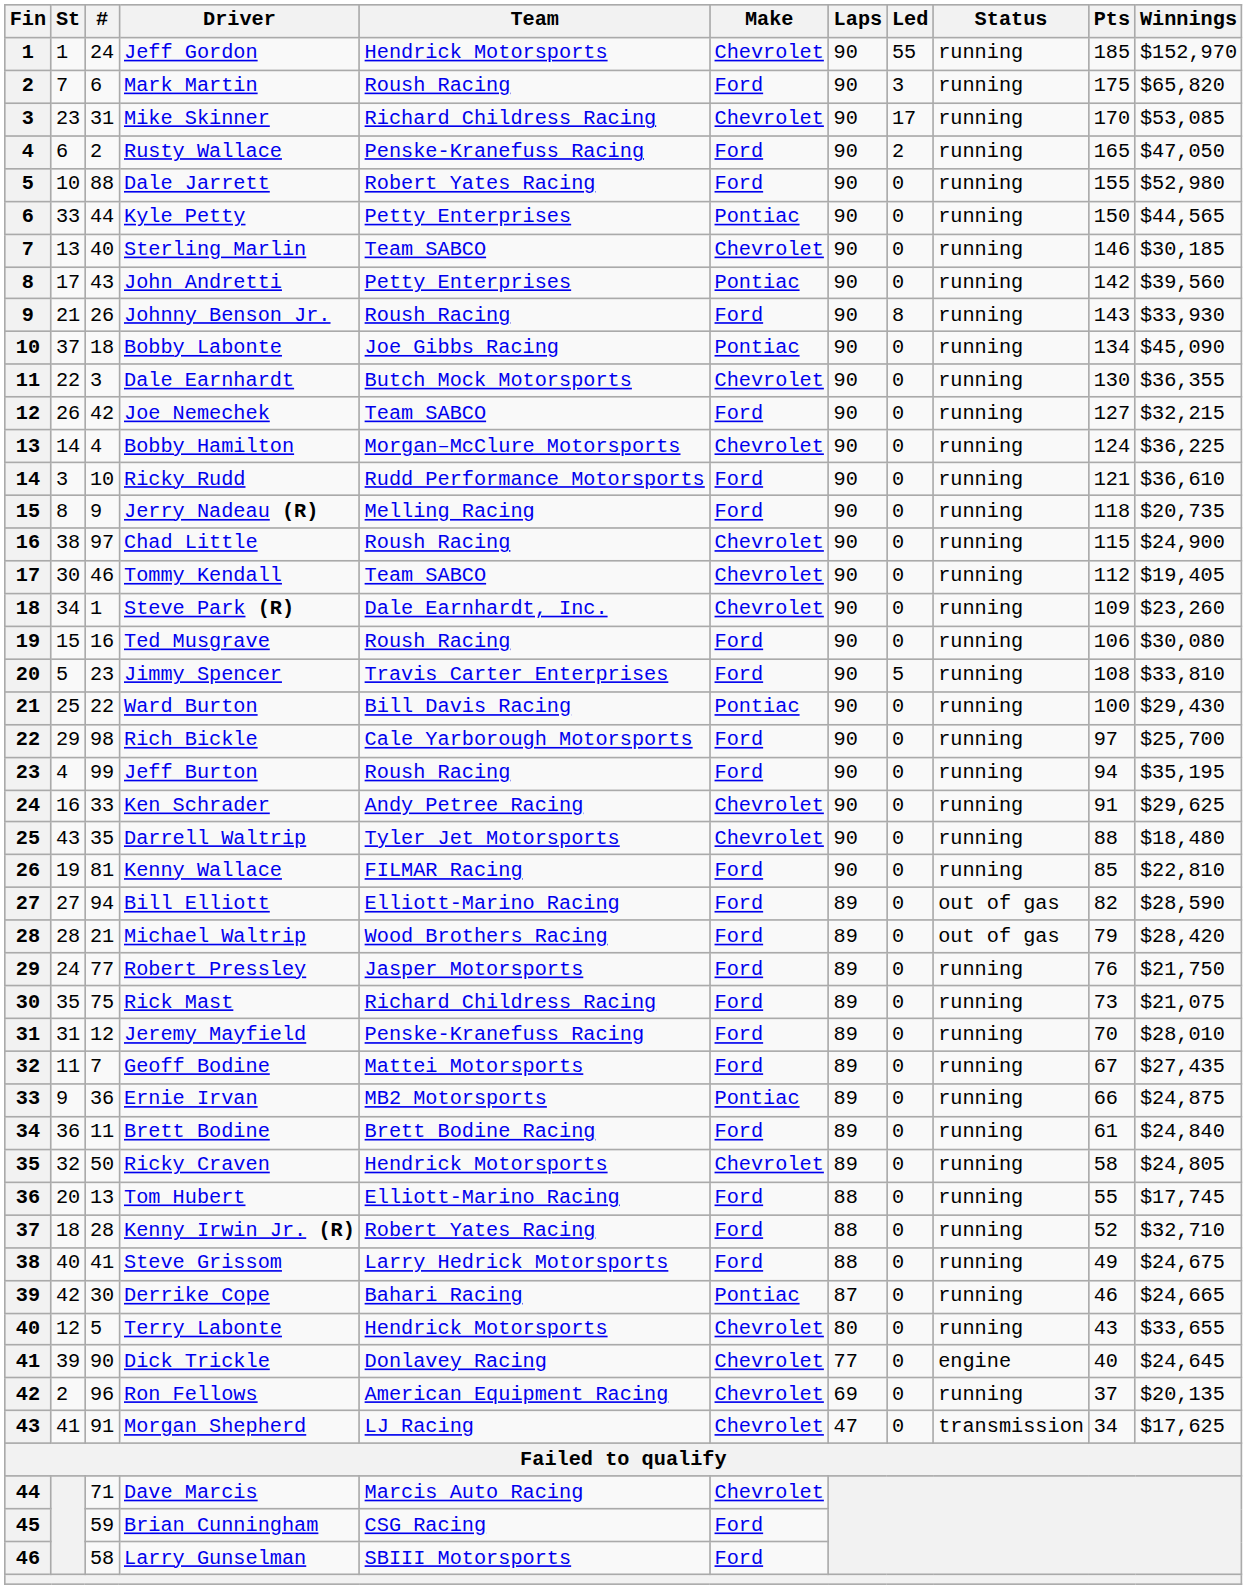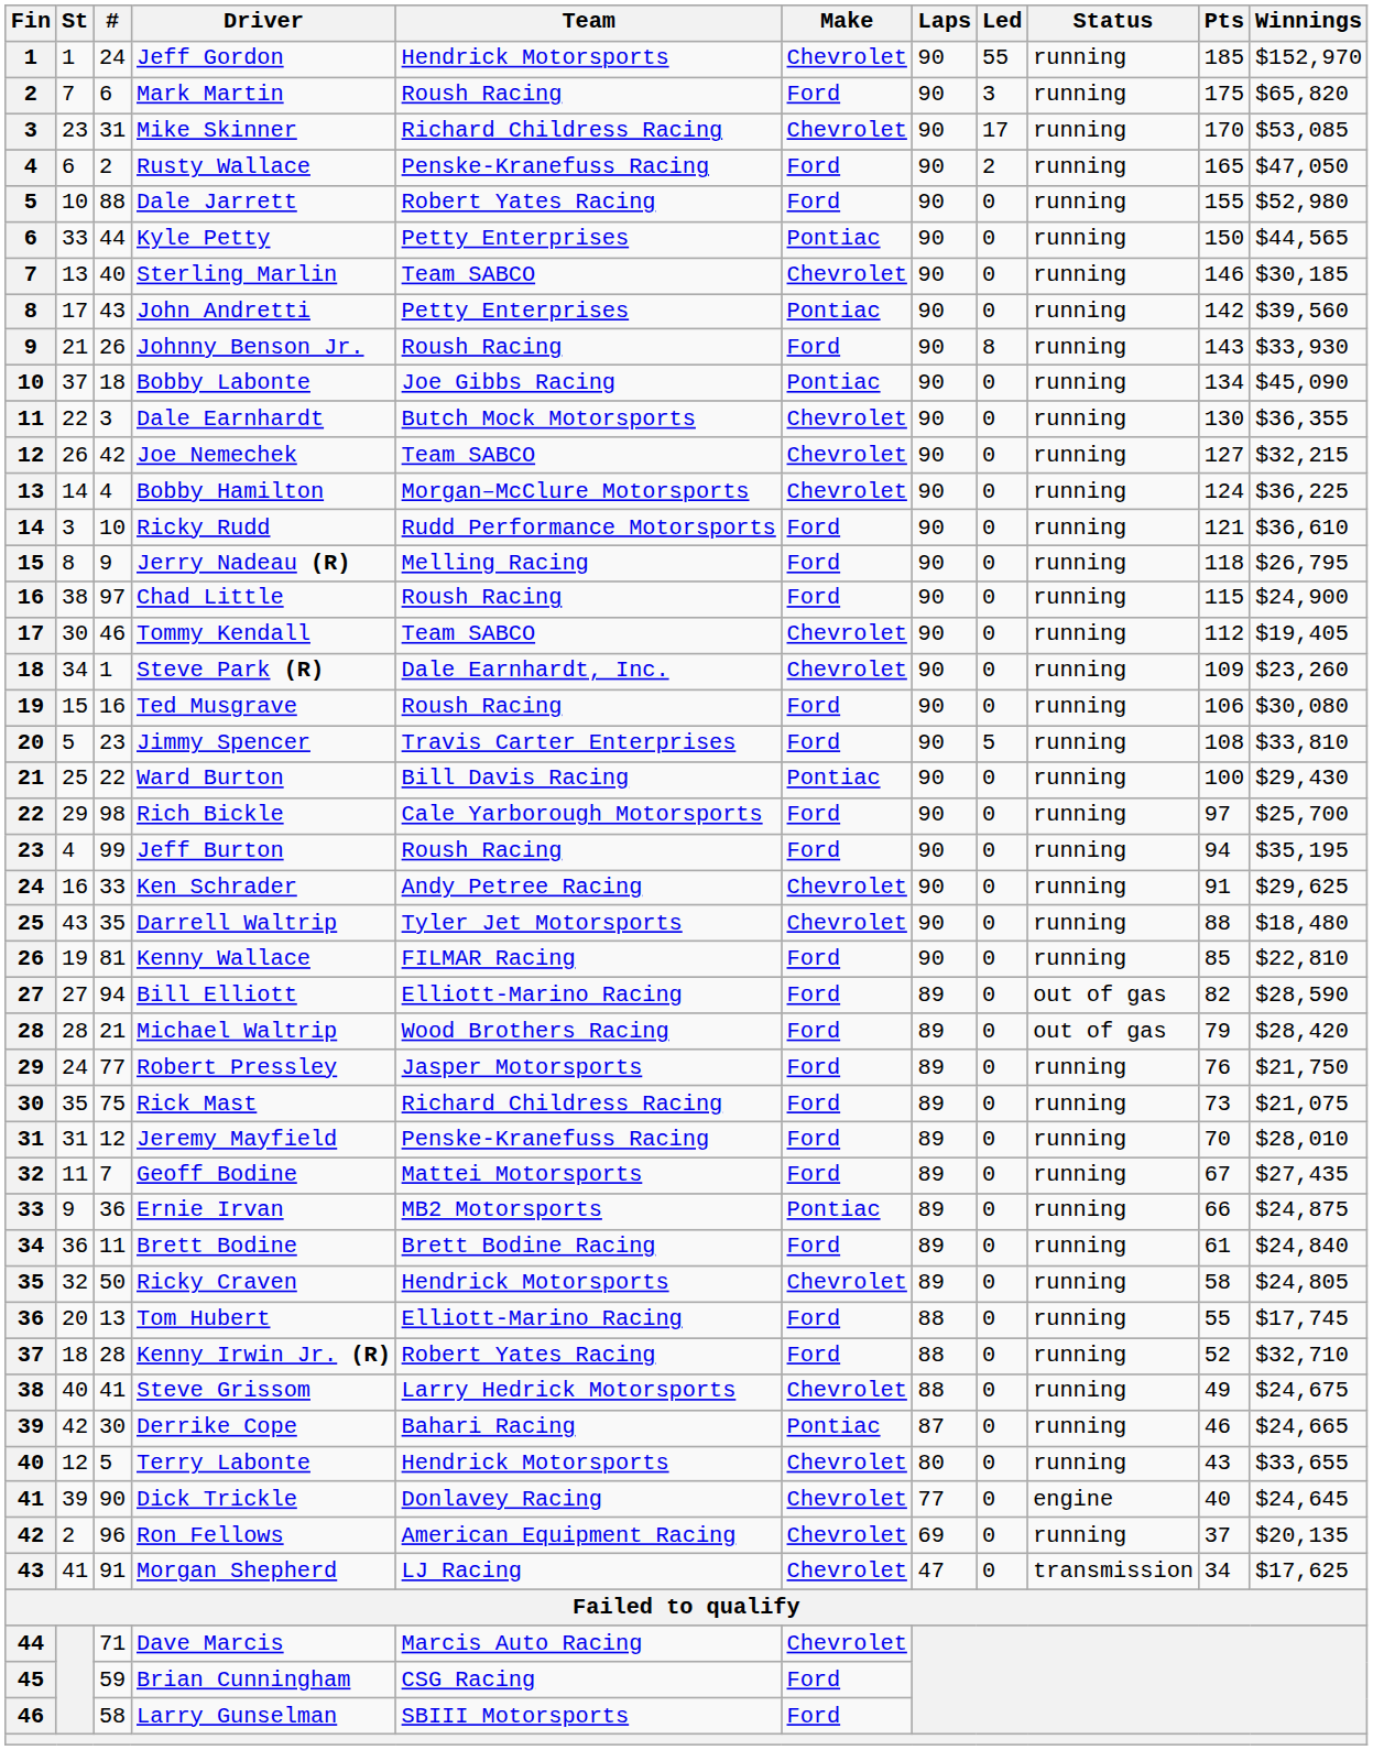Joe Nemechek | Make: Ford -> Chevrolet
Jerry Nadeau (R) | Winnings: $20,735 -> $26,795
Chad Little | Make: Chevrolet -> Ford
Steve Grissom | Make: Ford -> Chevrolet
